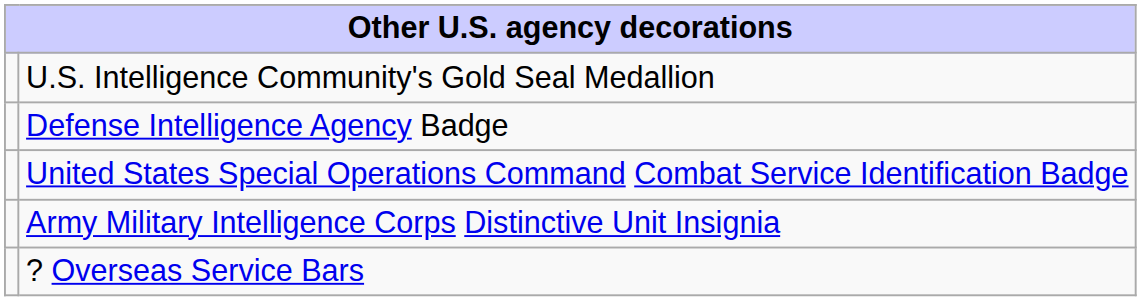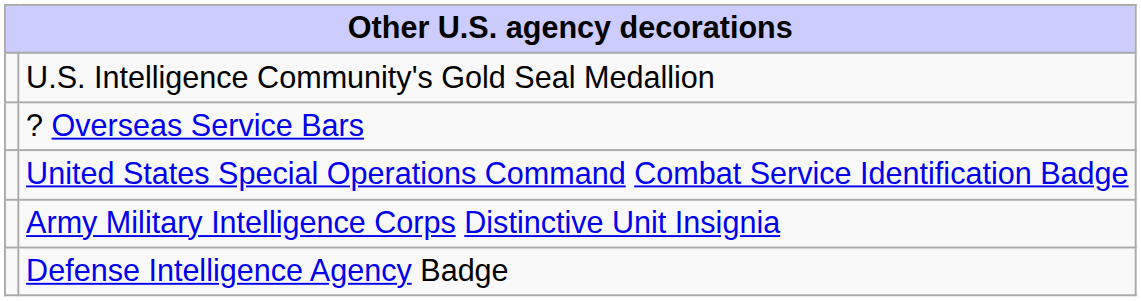rows swapped: Defense Intelligence Agency Badge <-> ? Overseas Service Bars
